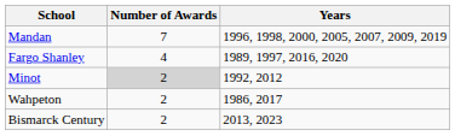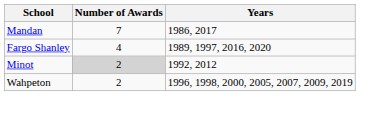Mandan | Years: 1996, 1998, 2000, 2005, 2007, 2009, 2019 -> 1986, 2017
Wahpeton | Years: 1986, 2017 -> 1996, 1998, 2000, 2005, 2007, 2009, 2019
- row: Bismarck Century | 2 | 2013, 2023
